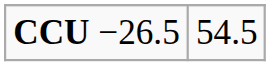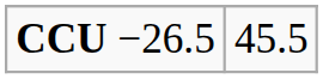CCU −26.5 | column 2: 54.5 -> 45.5
